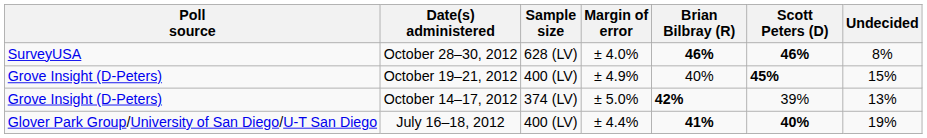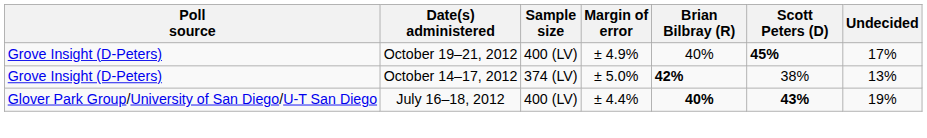- row: SurveyUSA | October 28–30, 2012 | 628 (LV) | ± 4.0% | 46% | 46% | 8%
October 19–21, 2012 | Undecided: 15% -> 17%
October 14–17, 2012 | Scott Peters (D): 39% -> 38%
July 16–18, 2012 | Brian Bilbray (R): 41% -> 40%
July 16–18, 2012 | Scott Peters (D): 40% -> 43%
